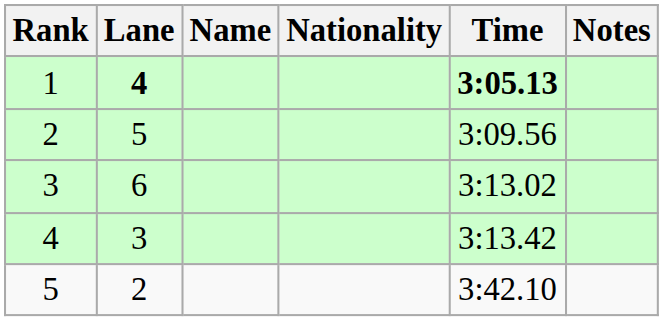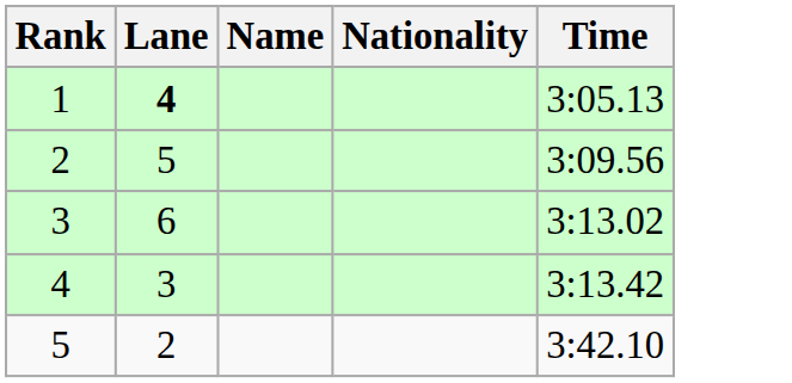- column: Notes
1 | Time: bold -> normal
